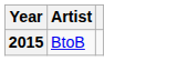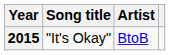+ column: Song title | "It's Okay"
